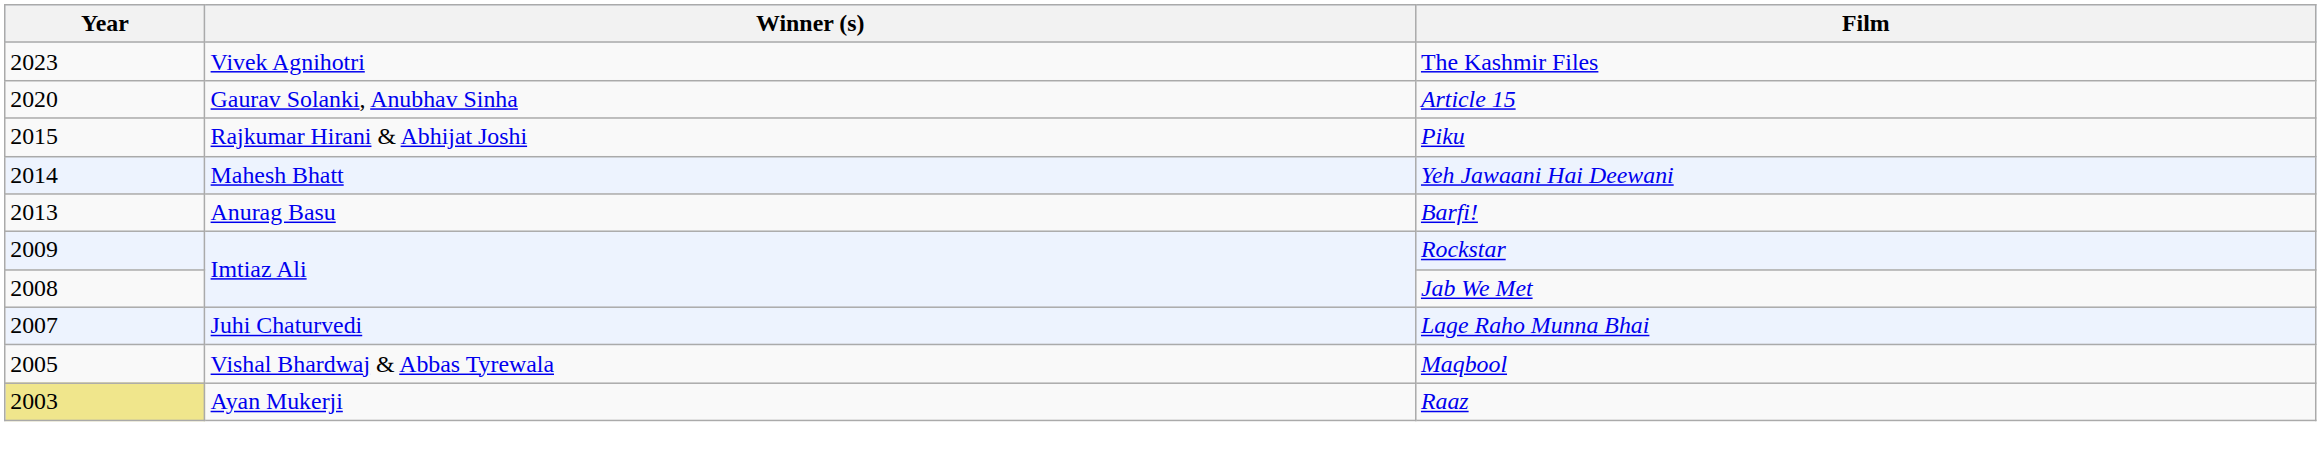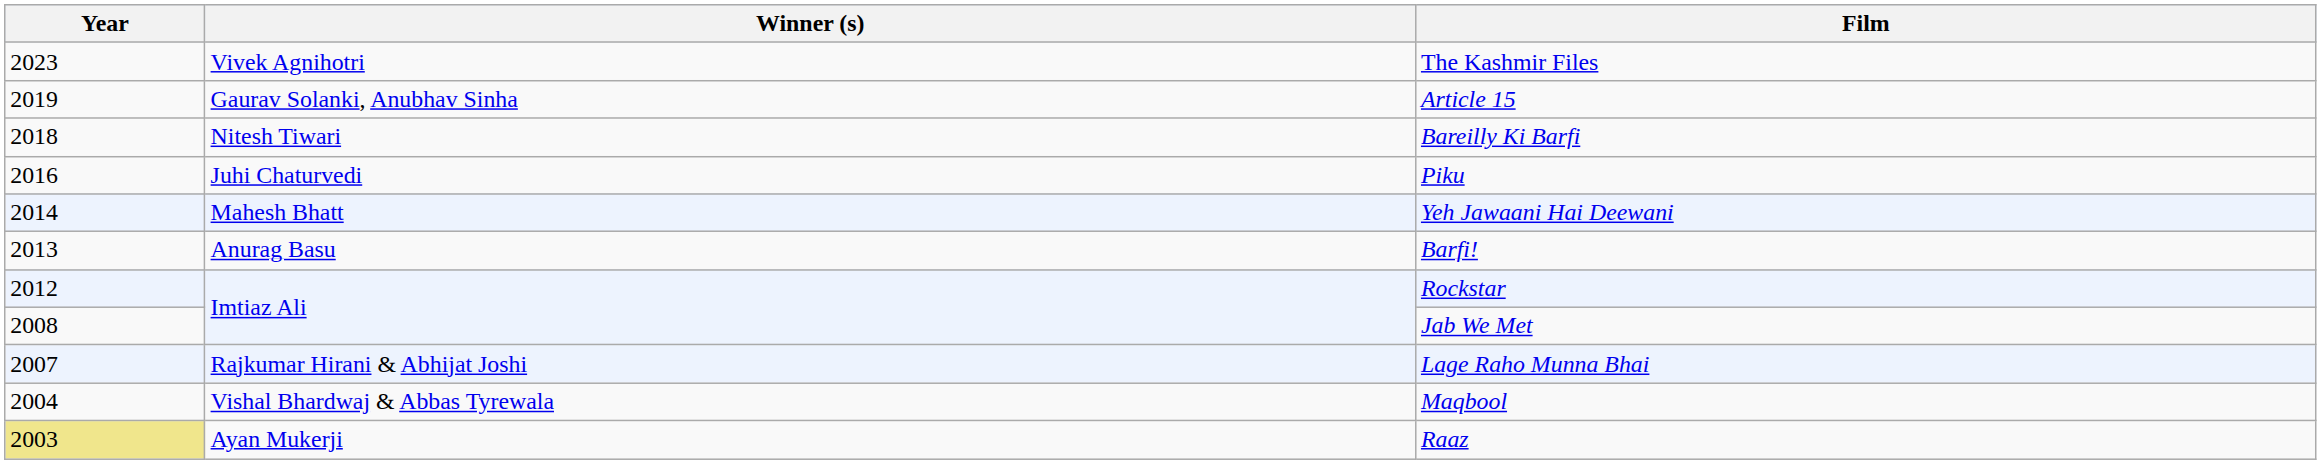Article 15 | Year: 2020 -> 2019
+ row: 2018 | Nitesh Tiwari | Bareilly Ki Barfi
Piku | Year: 2015 -> 2016
Piku | Winner (s): Rajkumar Hirani & Abhijat Joshi -> Juhi Chaturvedi
Rockstar | Year: 2009 -> 2012
Lage Raho Munna Bhai | Winner (s): Juhi Chaturvedi -> Rajkumar Hirani & Abhijat Joshi
Maqbool | Year: 2005 -> 2004
